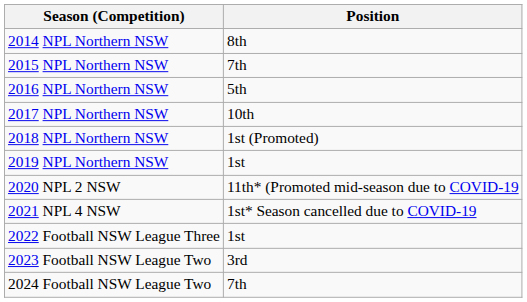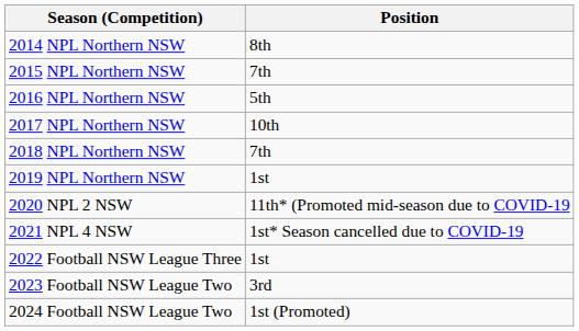2018 NPL Northern NSW | Position: 1st (Promoted) -> 7th
2024 Football NSW League Two | Position: 7th -> 1st (Promoted)
